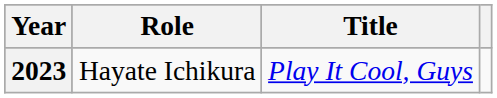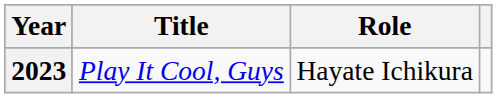columns swapped: Title <-> Role
